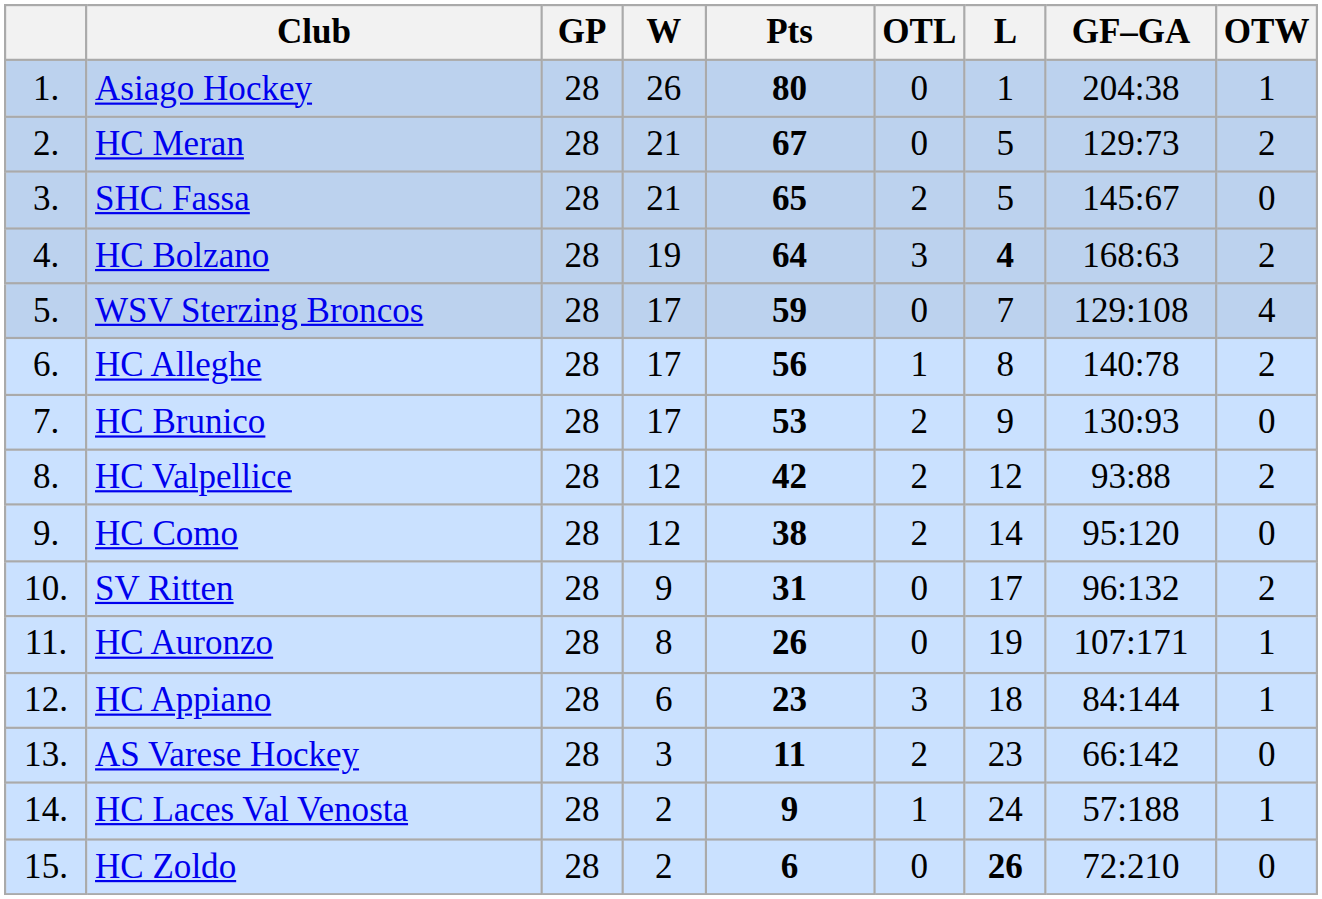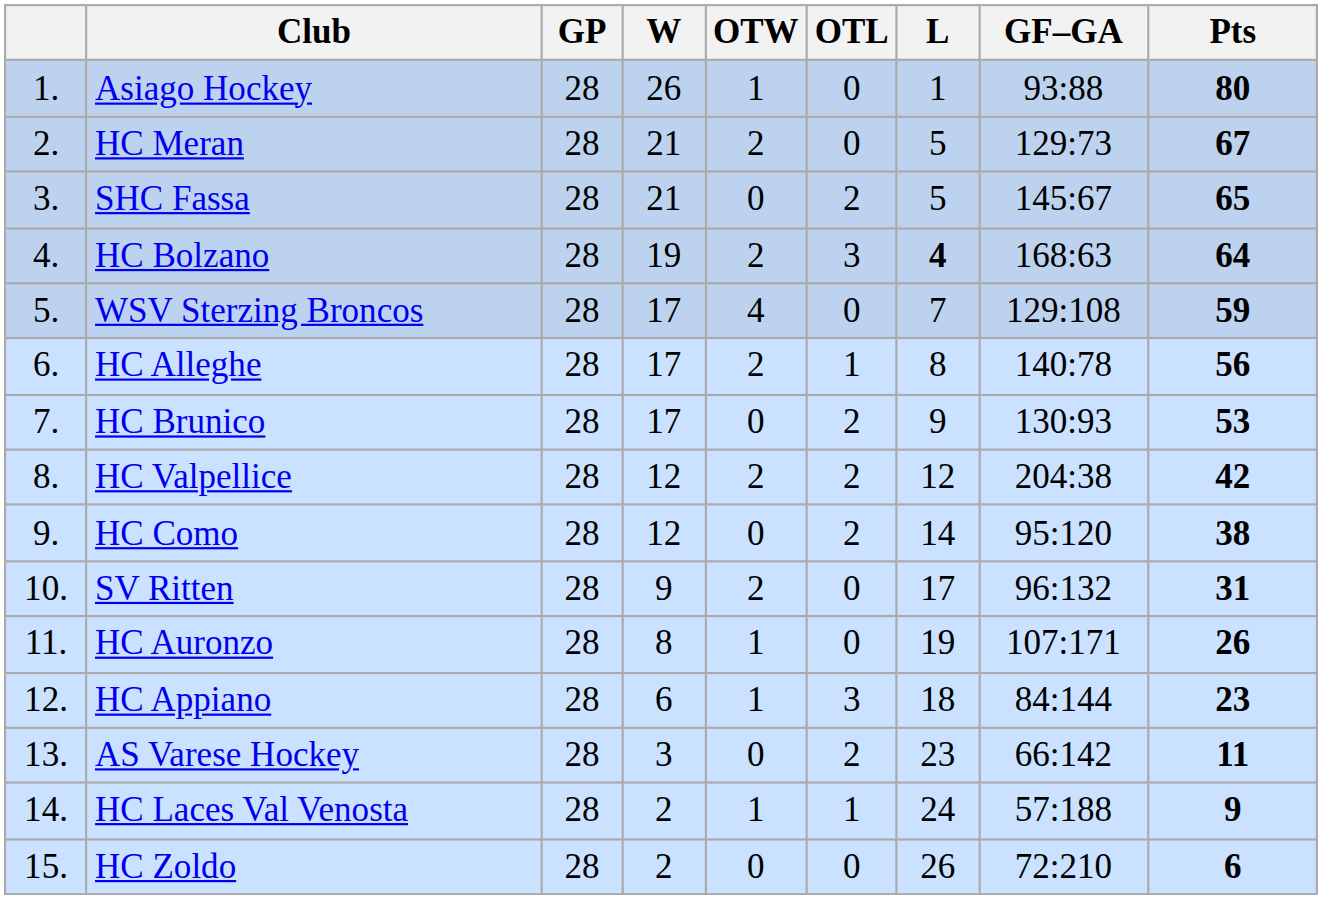columns swapped: OTW <-> Pts
Asiago Hockey | GF–GA: 204:38 -> 93:88
HC Valpellice | GF–GA: 93:88 -> 204:38
HC Zoldo | L: bold -> normal
